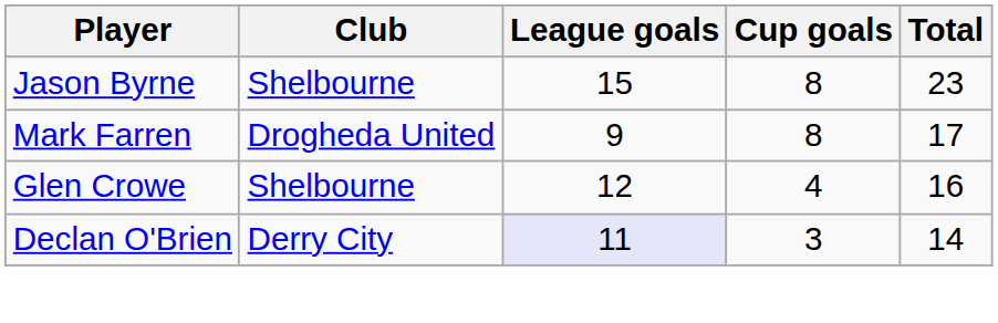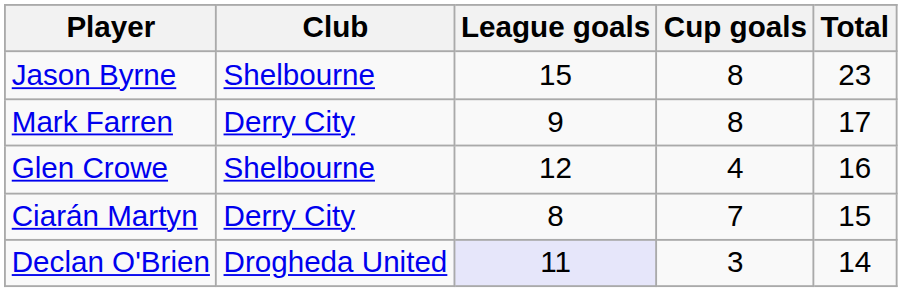Mark Farren | Club: Drogheda United -> Derry City
+ row: Ciarán Martyn | Derry City | 8 | 7 | 15
Declan O'Brien | Club: Derry City -> Drogheda United
